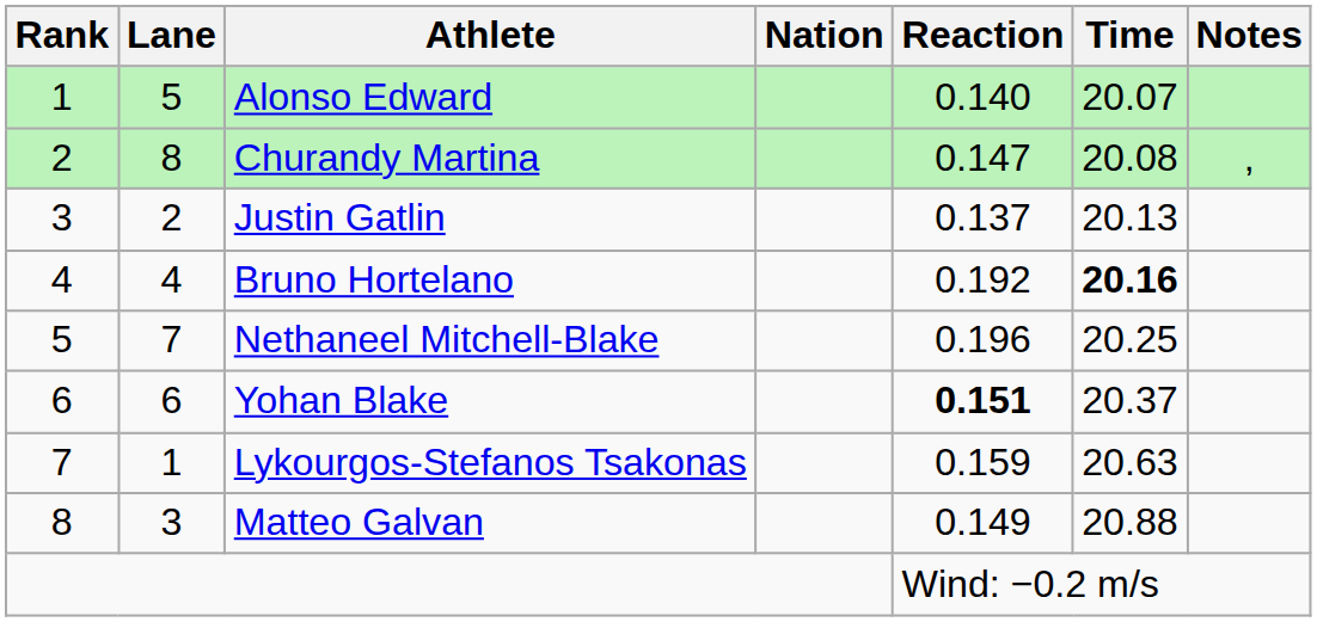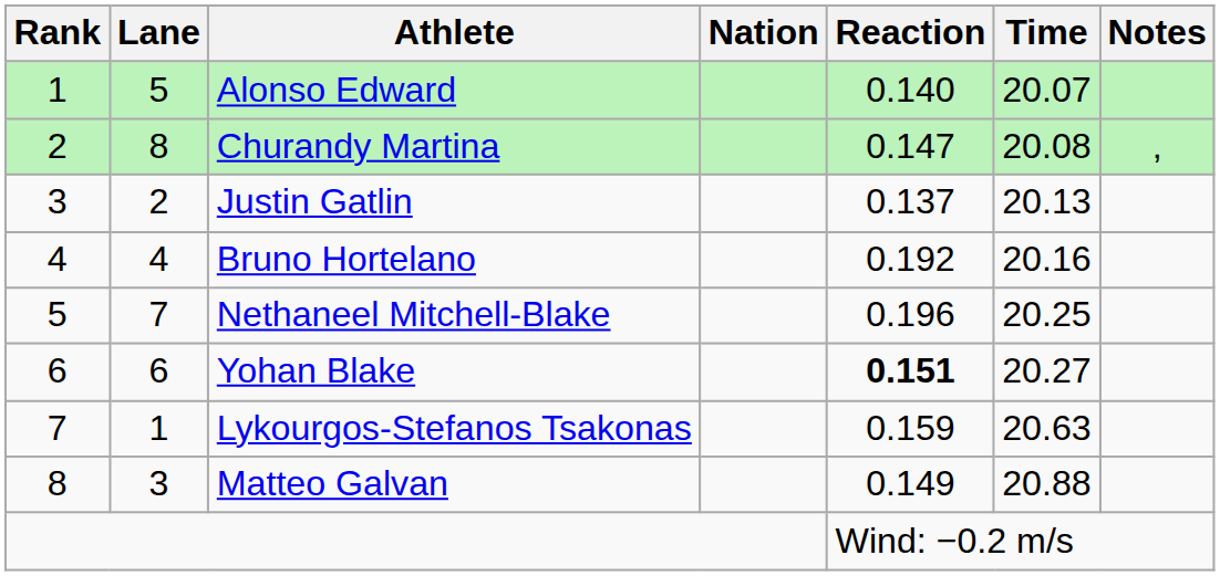Bruno Hortelano | Time: bold -> normal
Yohan Blake | Time: 20.37 -> 20.27
